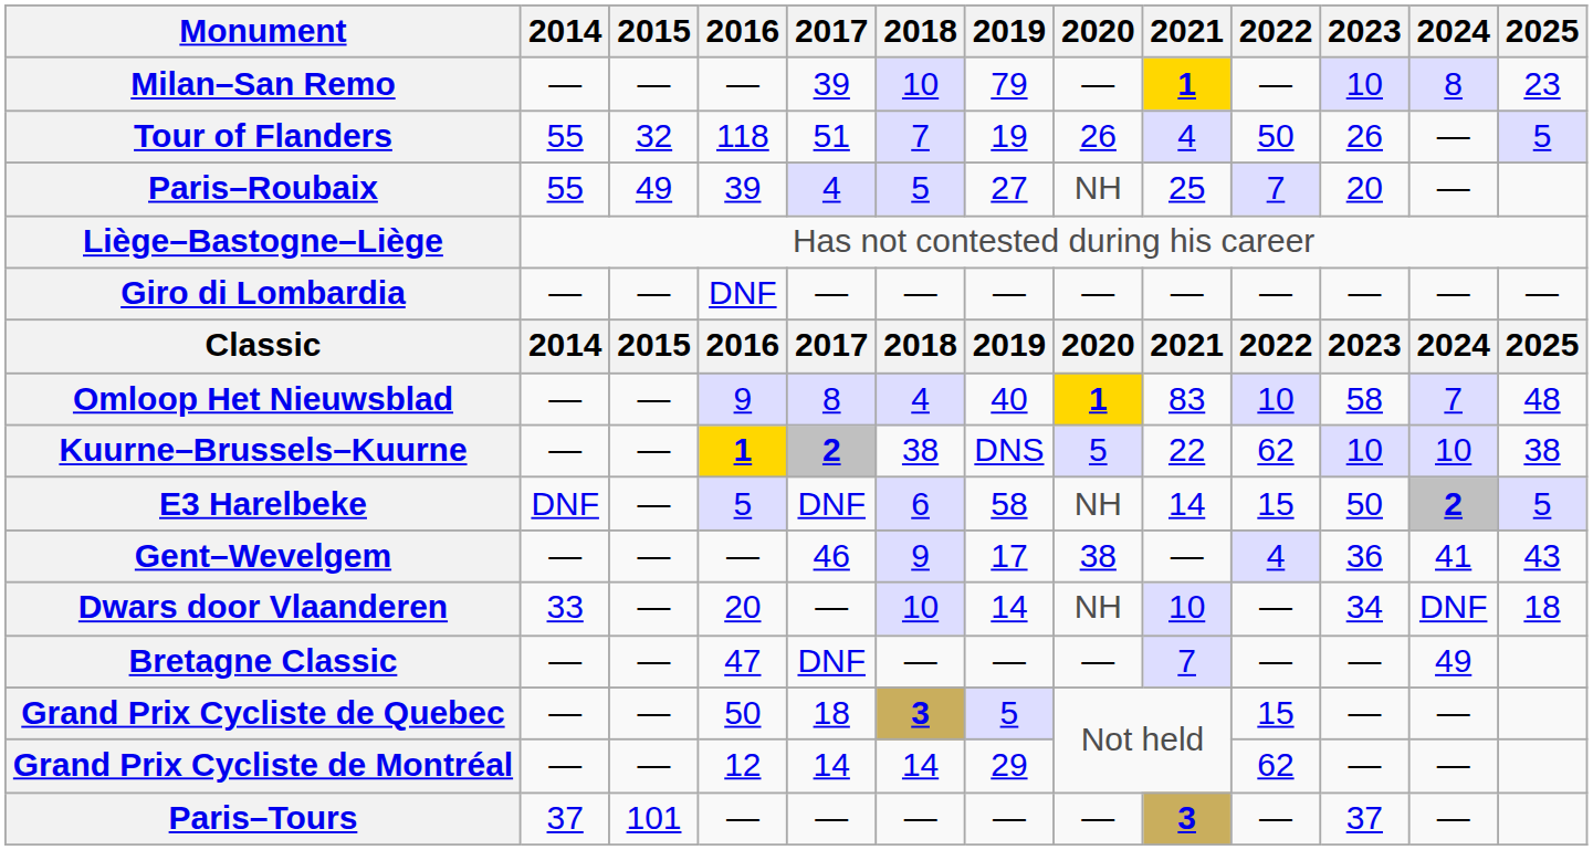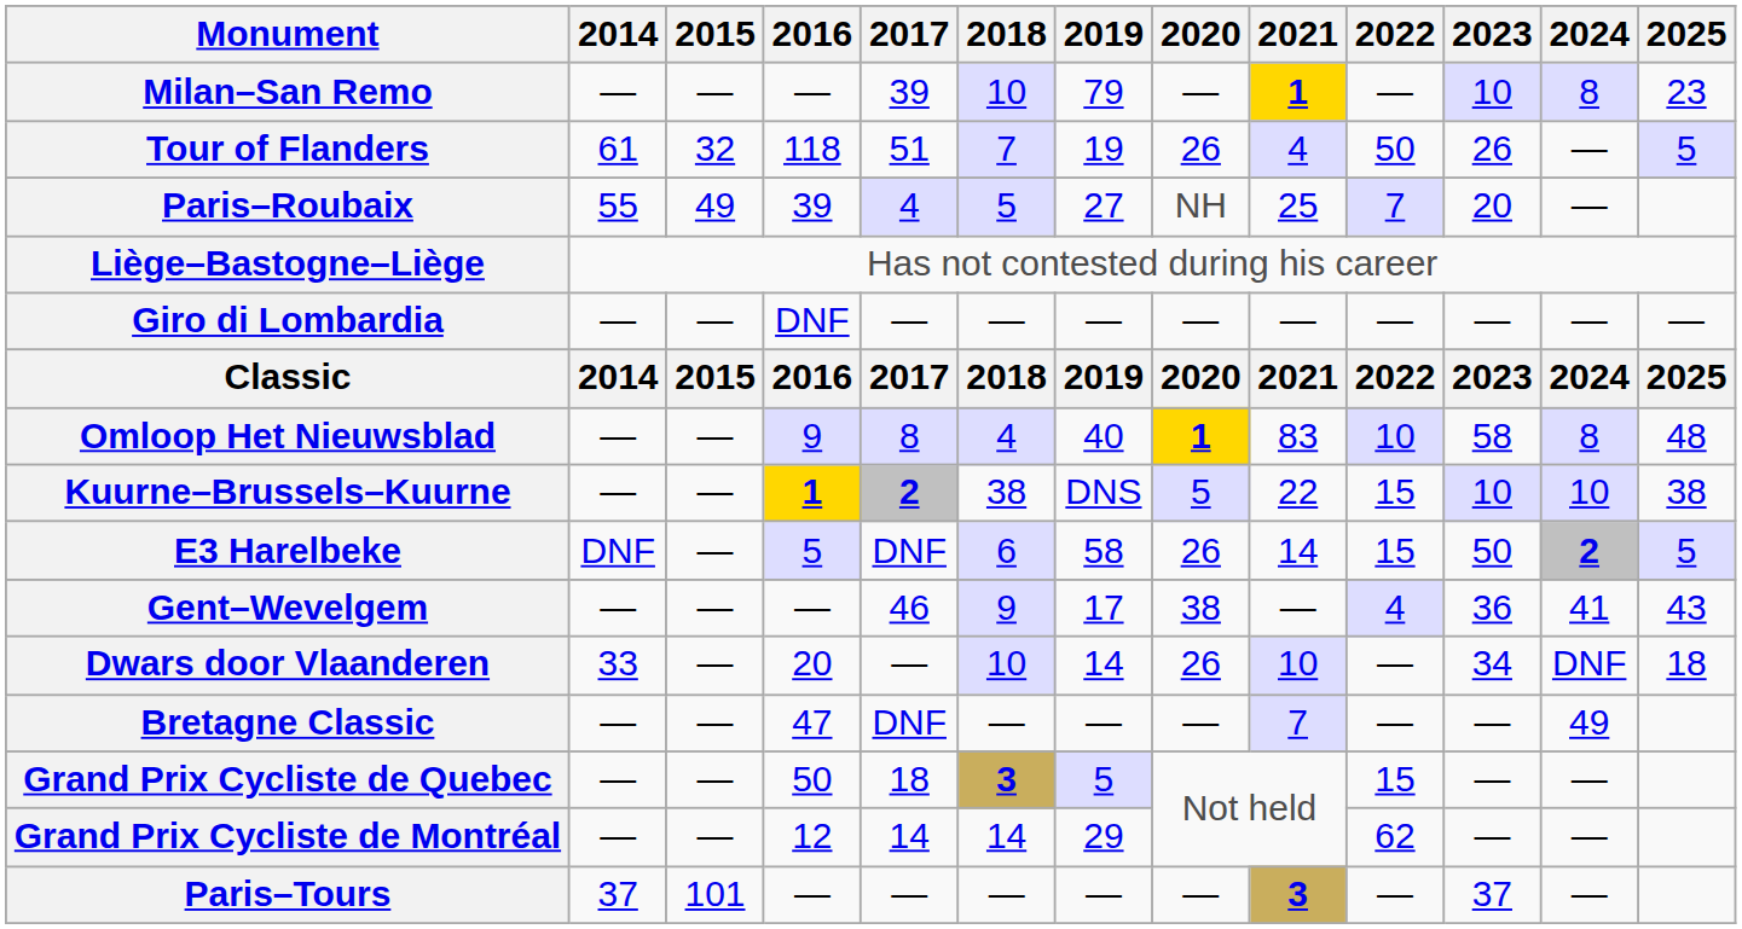Tour of Flanders | 2014: 55 -> 61
Omloop Het Nieuwsblad | 2024: 7 -> 8
Kuurne–Brussels–Kuurne | 2022: 62 -> 15
E3 Harelbeke | 2020: NH -> 26
Dwars door Vlaanderen | 2020: NH -> 26
